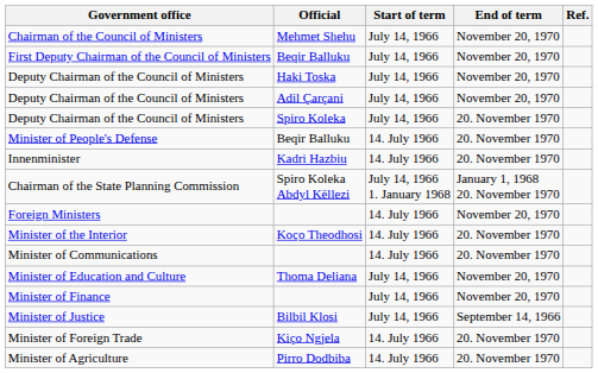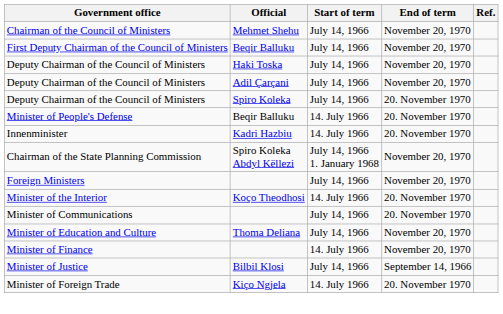Chairman of the State Planning Commission | End of term: January 1, 1968 20. November 1970 -> November 20, 1970
Foreign Ministers | Start of term: 14. July 1966 -> July 14, 1966
Minister of Communications | Start of term: 14. July 1966 -> July 14, 1966
Minister of Finance | Start of term: July 14, 1966 -> 14. July 1966
- row: Minister of Agriculture | Pirro Dodbiba | 14. July 1966 | 20. November 1970
